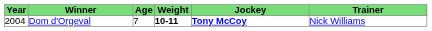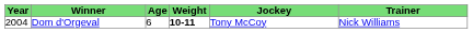Dom d'Orgeval | column 3: 7 -> 6
Dom d'Orgeval | column 5: bold -> normal
